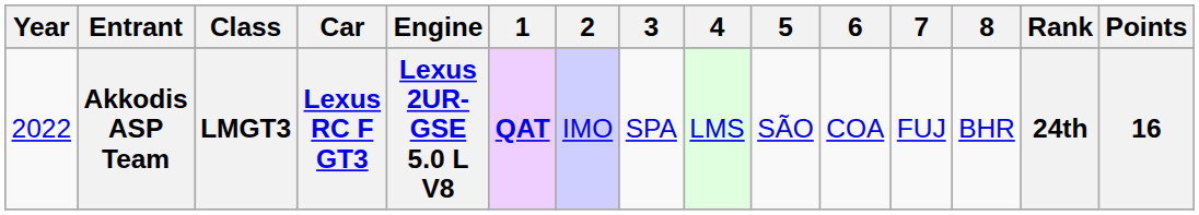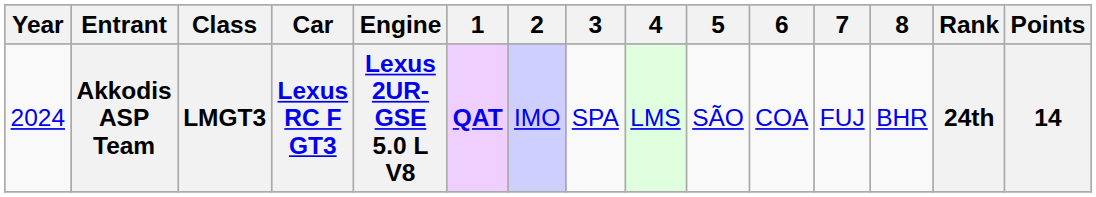Akkodis ASP Team | Year: 2022 -> 2024
Akkodis ASP Team | Points: 16 -> 14
